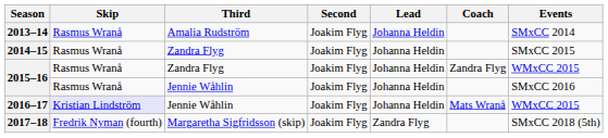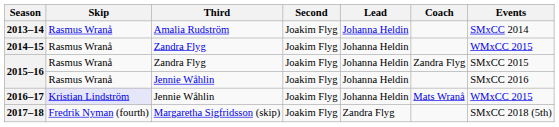2014–15 | Events: SMxCC 2015 -> WMxCC 2015
2015–16 / Zandra Flyg | Events: WMxCC 2015 -> SMxCC 2015
